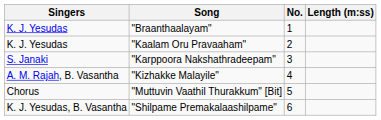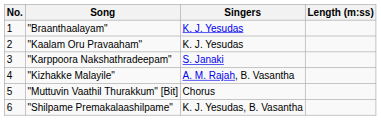columns swapped: No. <-> Singers
